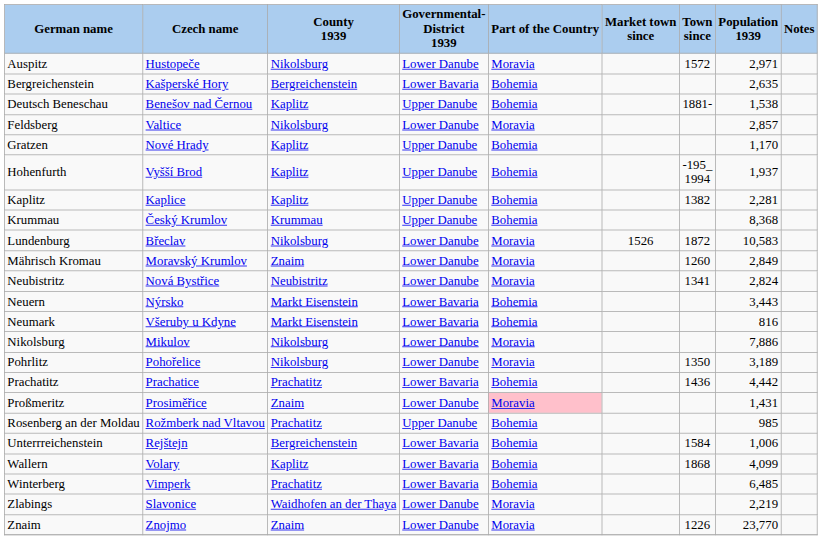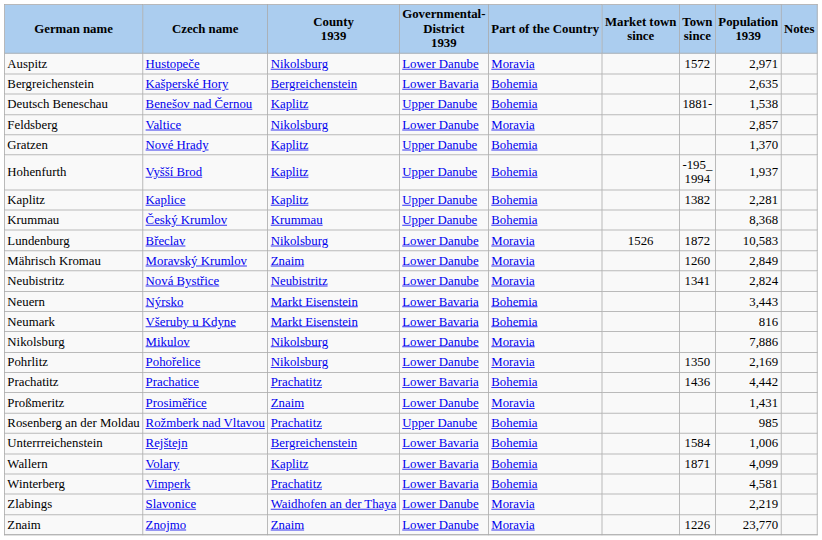Gratzen | Population 1939: 1,170 -> 1,370
Pohrlitz | Population 1939: 3,189 -> 2,169
Proßmeritz | Part of the Country: pink background -> no background
Wallern | Town since: 1868 -> 1871
Winterberg | Population 1939: 6,485 -> 4,581
